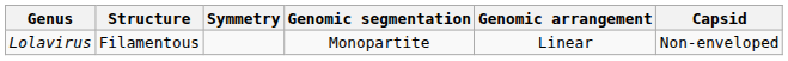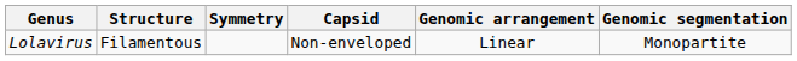columns swapped: Capsid <-> Genomic segmentation
